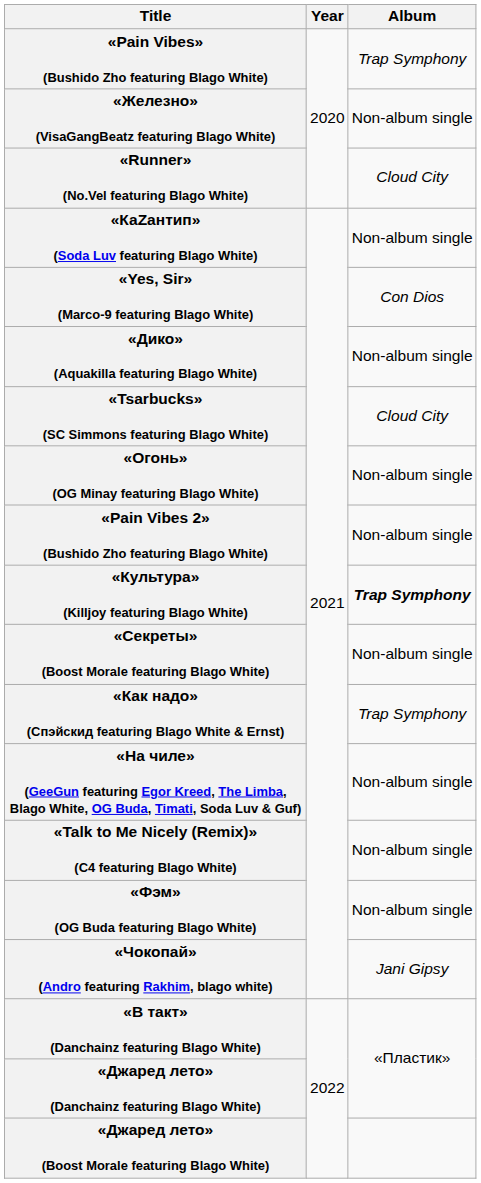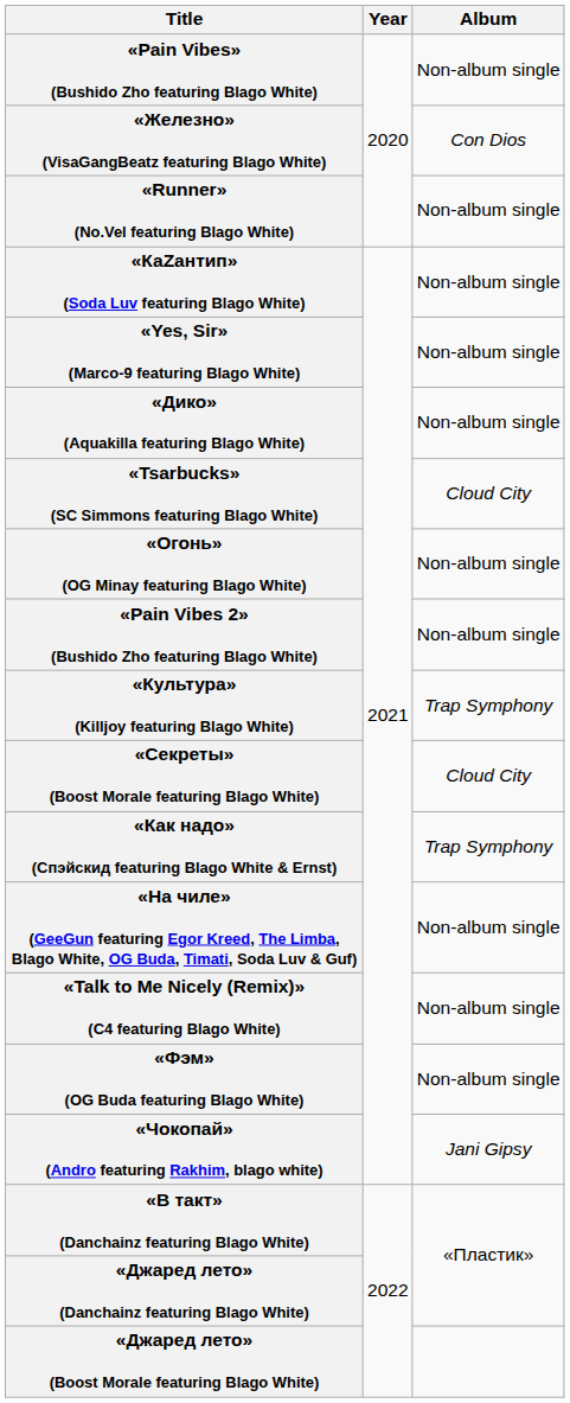«Pain Vibes» (Bushido Zho featuring Blago White) | Album: Trap Symphony -> Non-album single
«Железно» (VisaGangBeatz featuring Blago White) | Album: Non-album single -> Con Dios
«Runner» (No.Vel featuring Blago White) | Album: Cloud City -> Non-album single
«Yes, Sir» (Marco-9 featuring Blago White) | Album: Con Dios -> Non-album single
«Культура» (Killjoy featuring Blago White) | Album: bold -> normal
«Секреты» (Boost Morale featuring Blago White) | Album: Non-album single -> Cloud City
